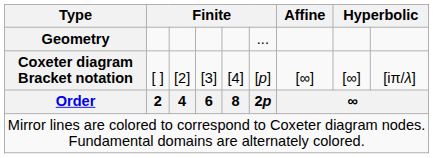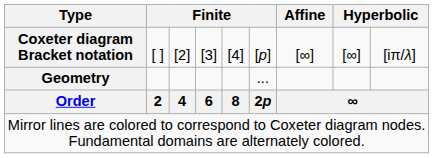rows swapped: Geometry <-> Coxeter diagram Bracket notation
